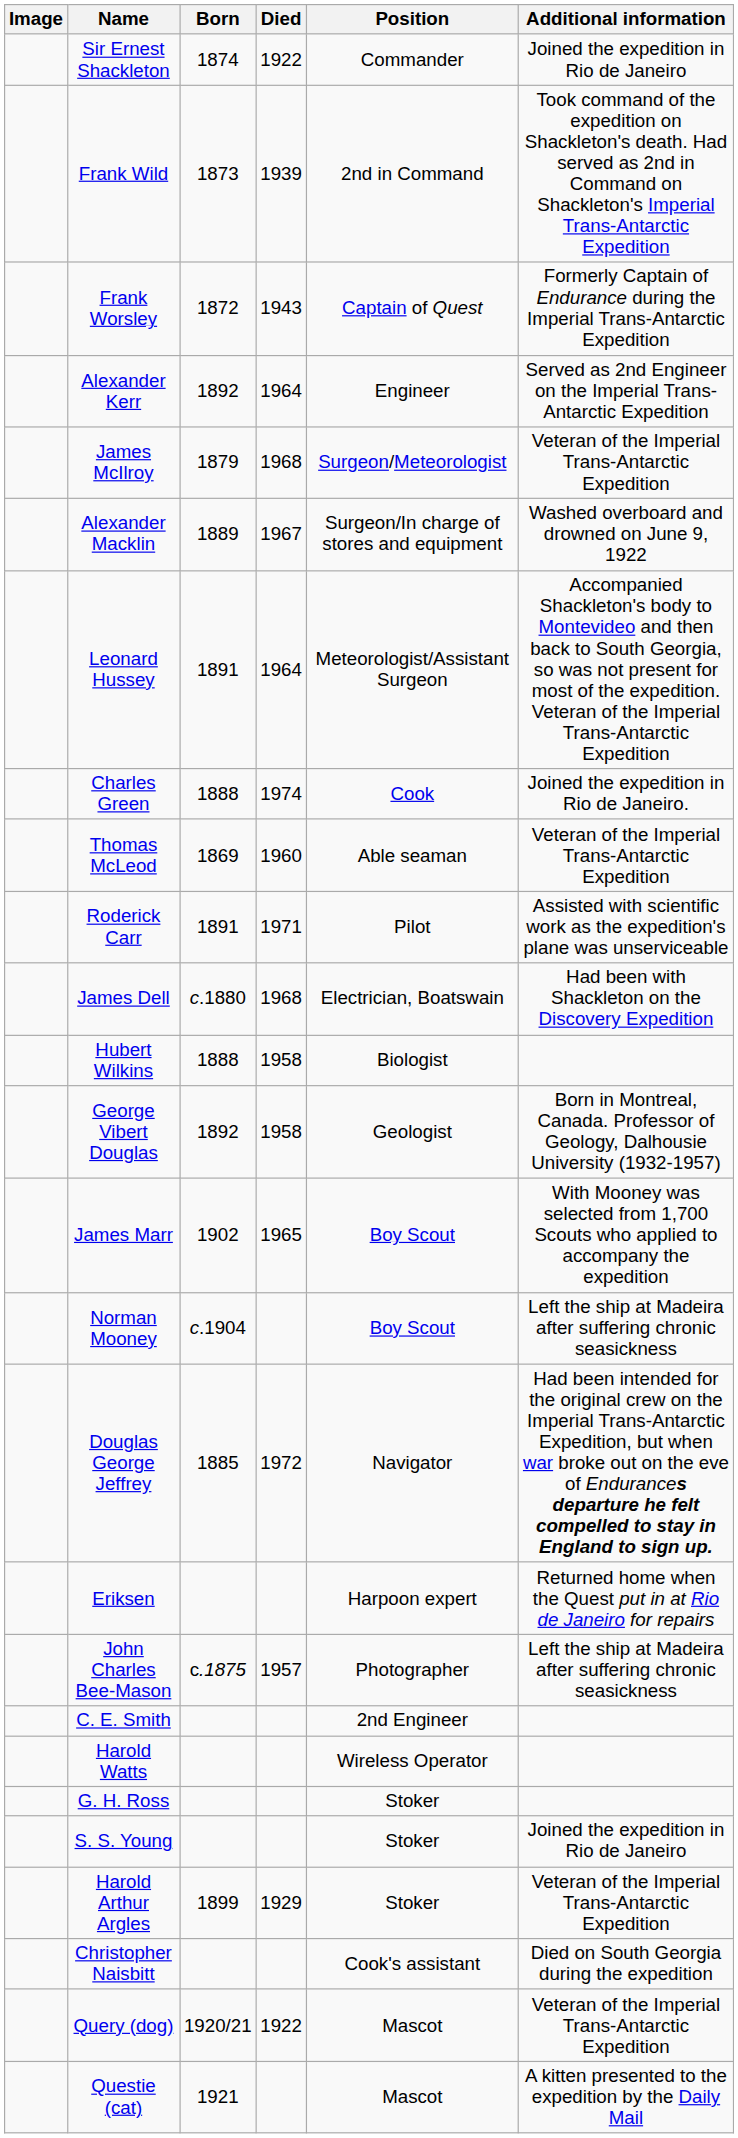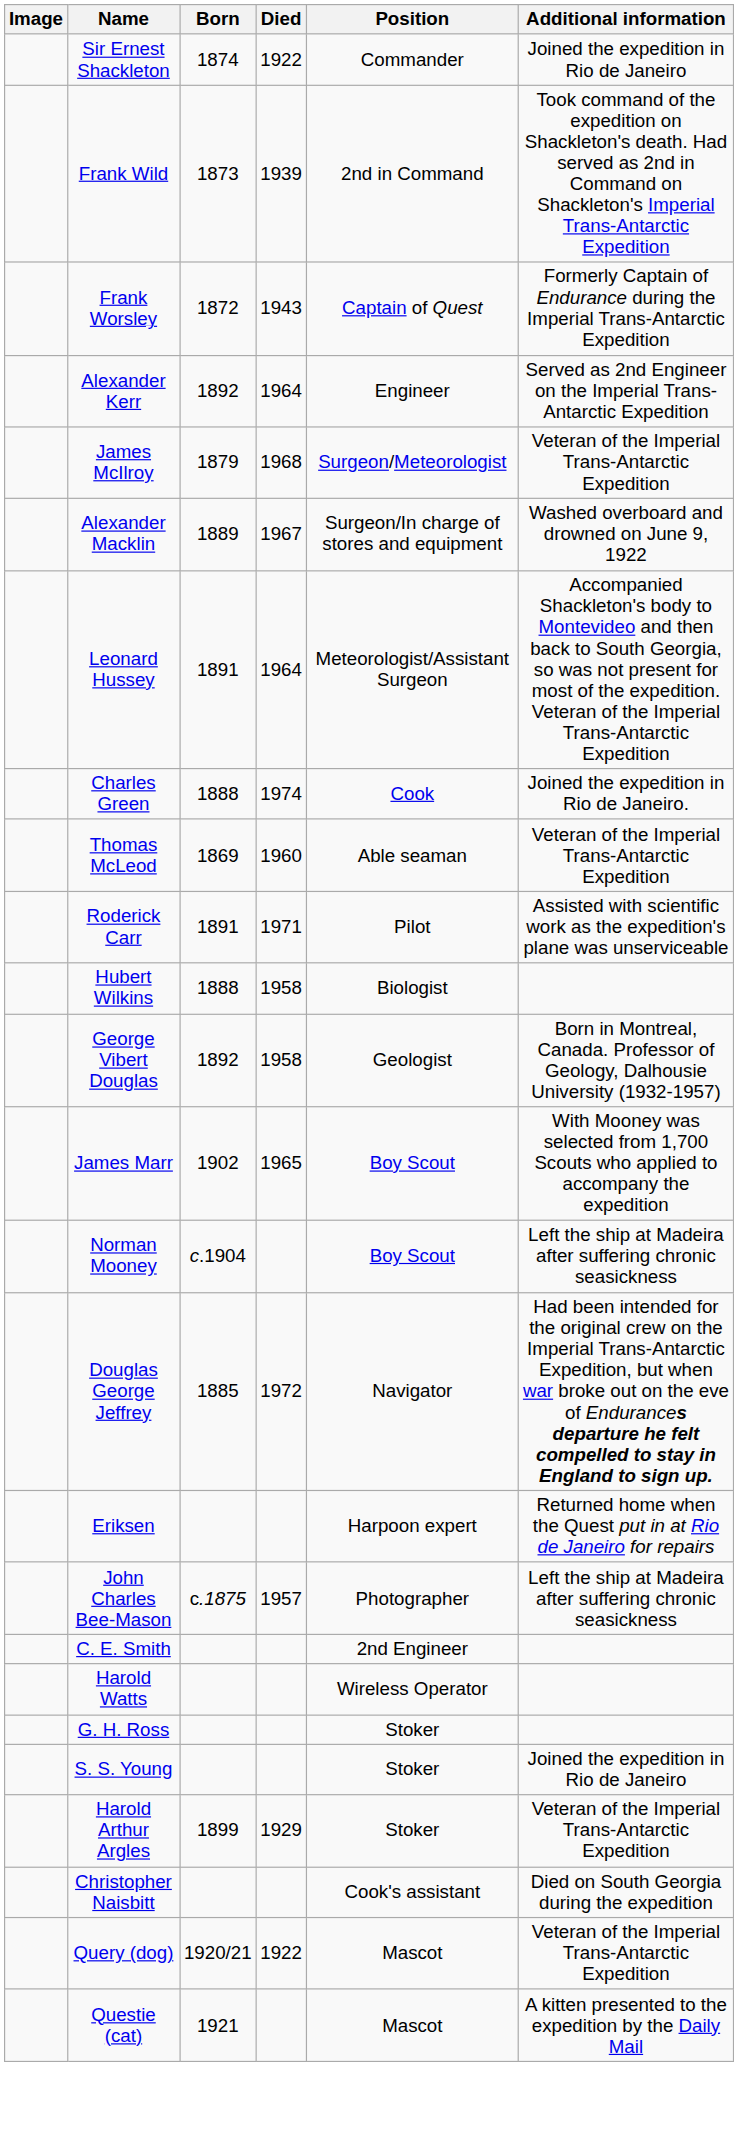- row: James Dell | c.1880 | 1968 | Electrician, Boatswain | Had been with Shackleton on the Discovery Expedition
